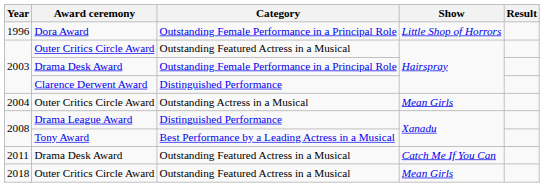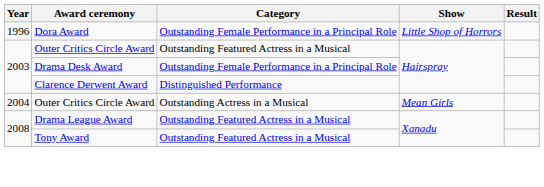2008 / Drama League Award | Category: Distinguished Performance -> Outstanding Featured Actress in a Musical
2008 / Tony Award | Category: Best Performance by a Leading Actress in a Musical -> Outstanding Featured Actress in a Musical
- row: 2011 | Drama Desk Award | Outstanding Featured Actress in a Musical | Catch Me If You Can
- row: 2018 | Outer Critics Circle Award | Outstanding Featured Actress in a Musical | Mean Girls
